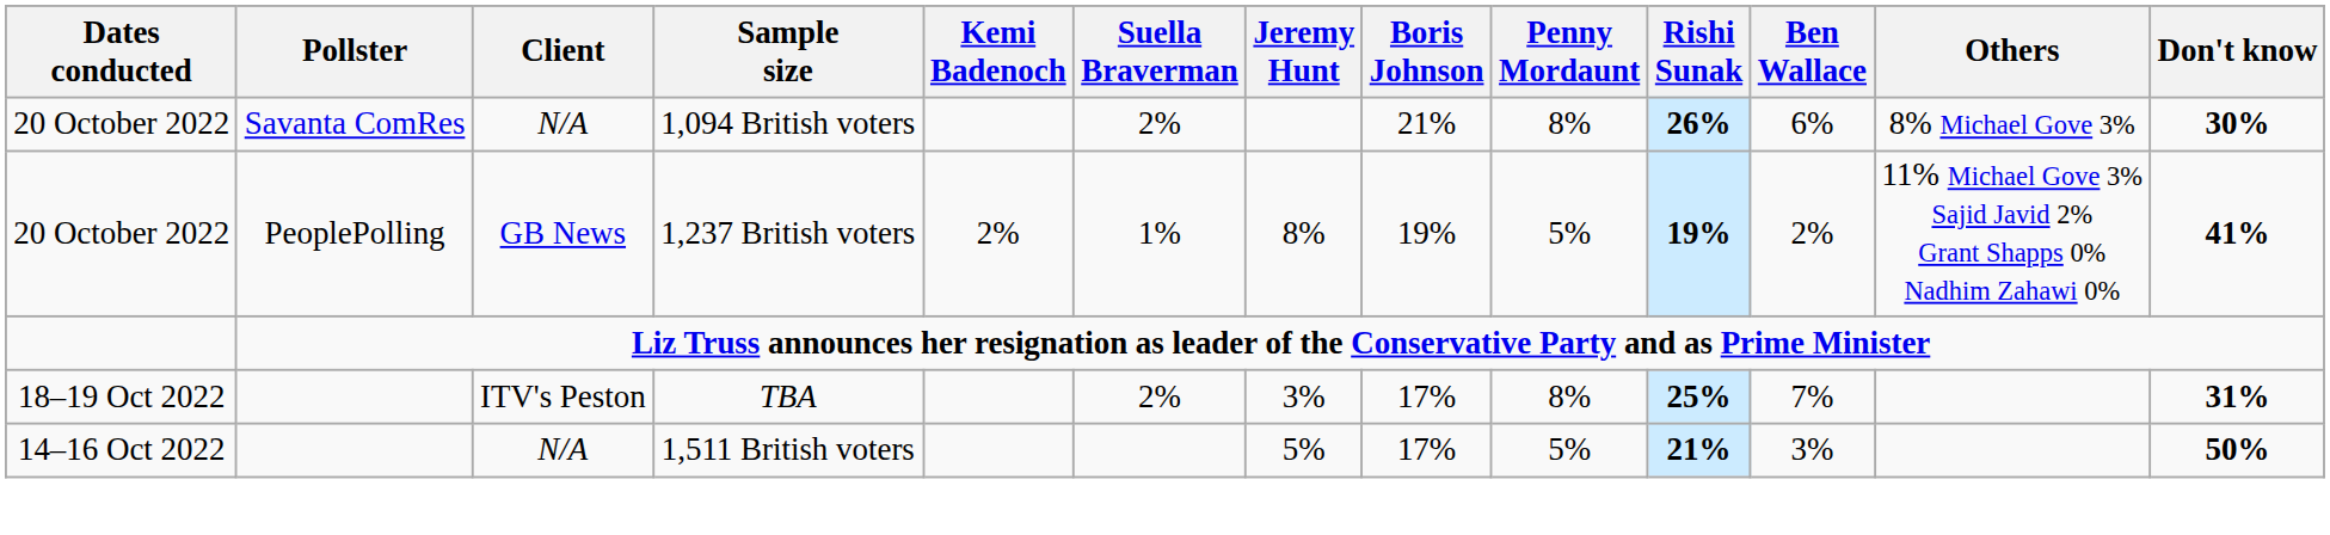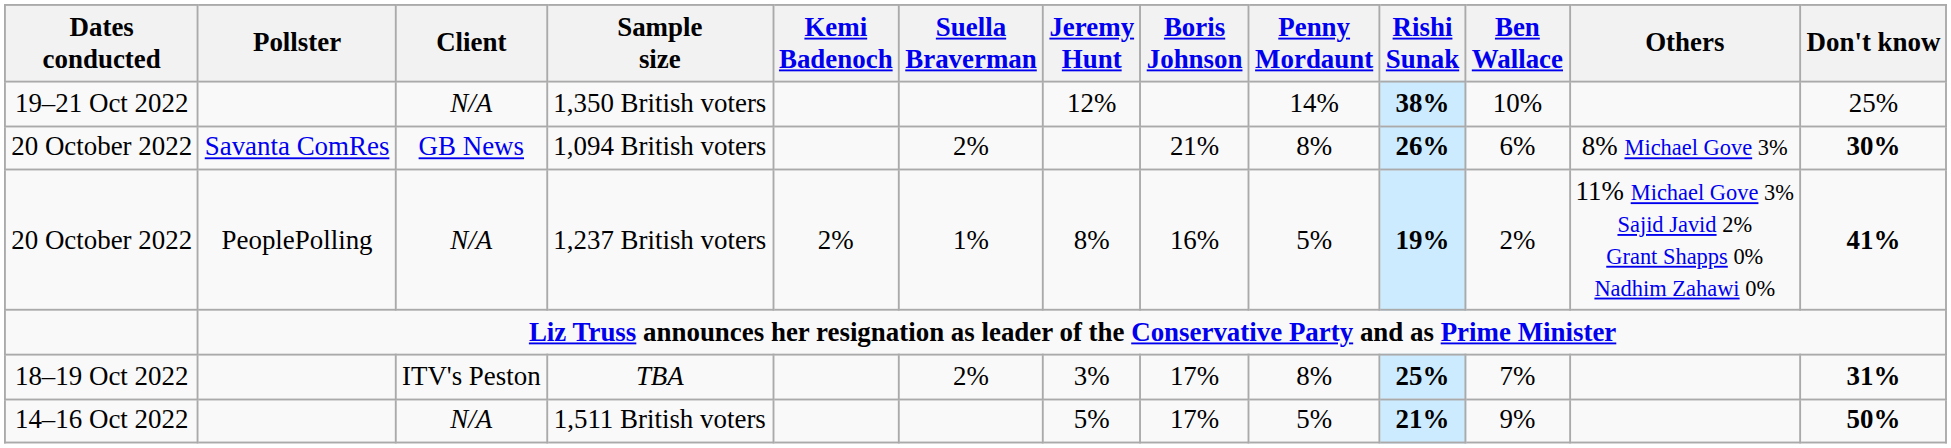+ row: 19–21 Oct 2022 | N/A | 1,350 British voters | 12% | 14% | 38% | 10% | 25%
1,094 British voters | Client: N/A -> GB News
1,237 British voters | Client: GB News -> N/A
1,237 British voters | Boris Johnson: 19% -> 16%
1,511 British voters | Ben Wallace: 3% -> 9%
